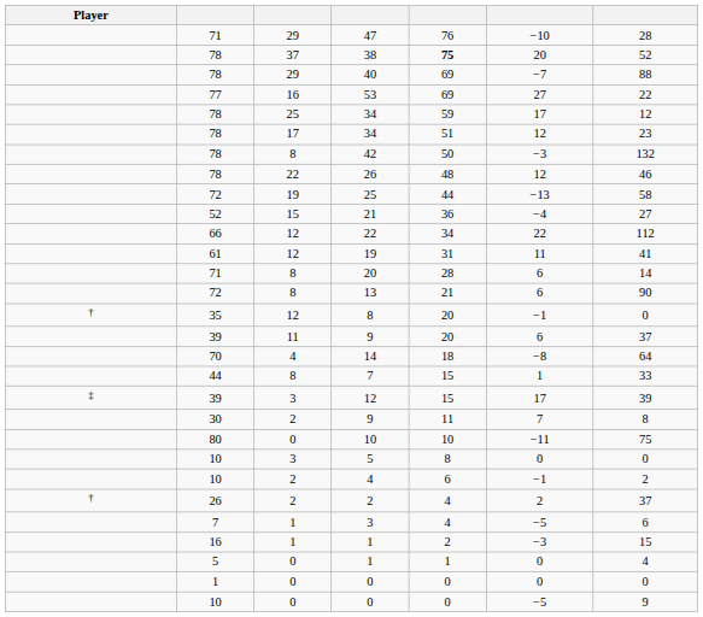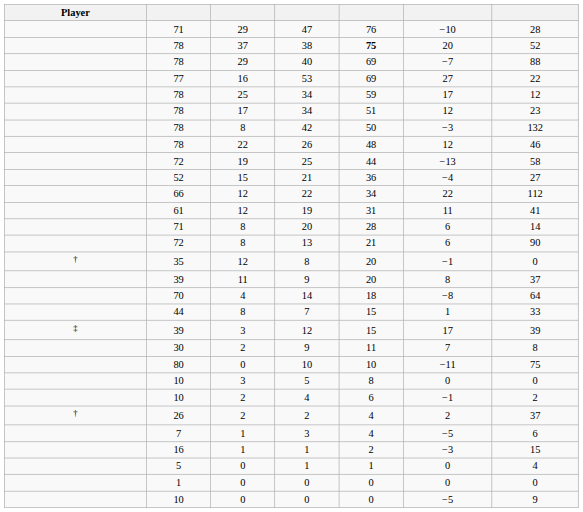39 / 9 | column 6: 6 -> 8
